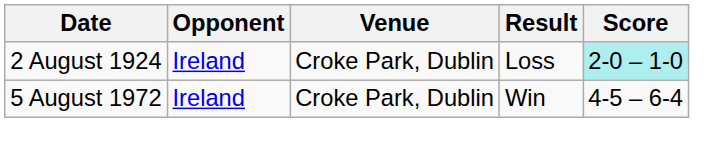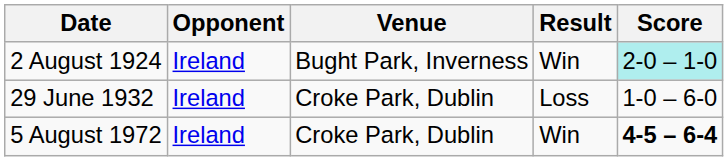2 August 1924 | Venue: Croke Park, Dublin -> Bught Park, Inverness
2 August 1924 | Result: Loss -> Win
+ row: 29 June 1932 | Ireland | Croke Park, Dublin | Loss | 1-0 – 6-0
5 August 1972 | Score: normal -> bold
